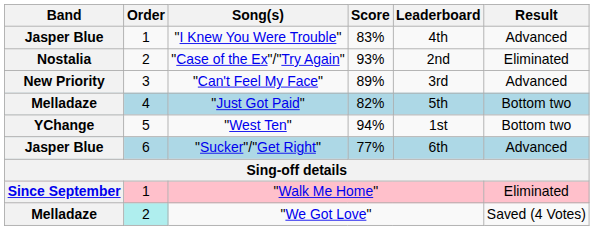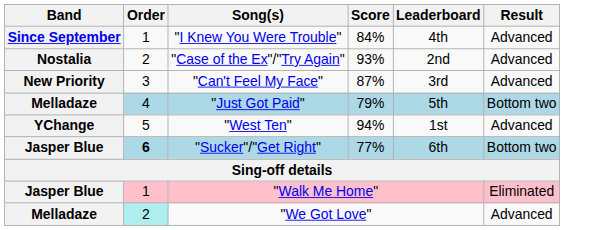"I Knew You Were Trouble" | Band: Jasper Blue -> Since September
"I Knew You Were Trouble" | Score: 83% -> 84%
"Case of the Ex"/"Try Again" | Result: Eliminated -> Advanced
"Can't Feel My Face" | Score: 89% -> 87%
"Just Got Paid" | Score: 82% -> 79%
"West Ten" | Result: Bottom two -> Advanced
"Sucker"/"Get Right" | Order: normal -> bold
"Sucker"/"Get Right" | Result: Advanced -> Bottom two
"Walk Me Home" | Band: Since September -> Jasper Blue
"We Got Love" | Result: Saved (4 Votes) -> Advanced
